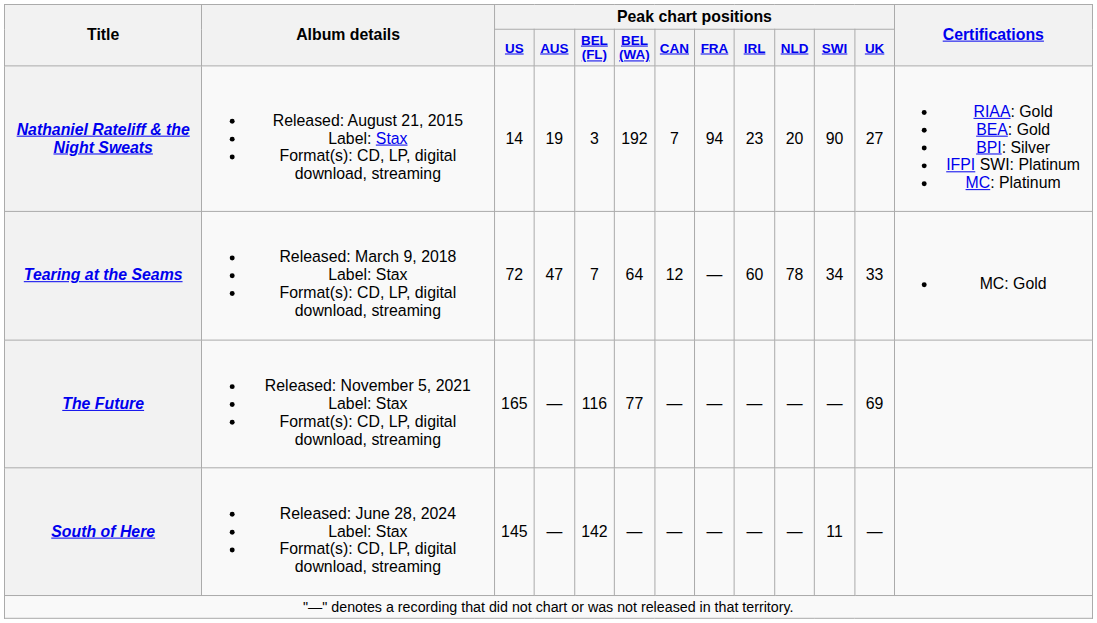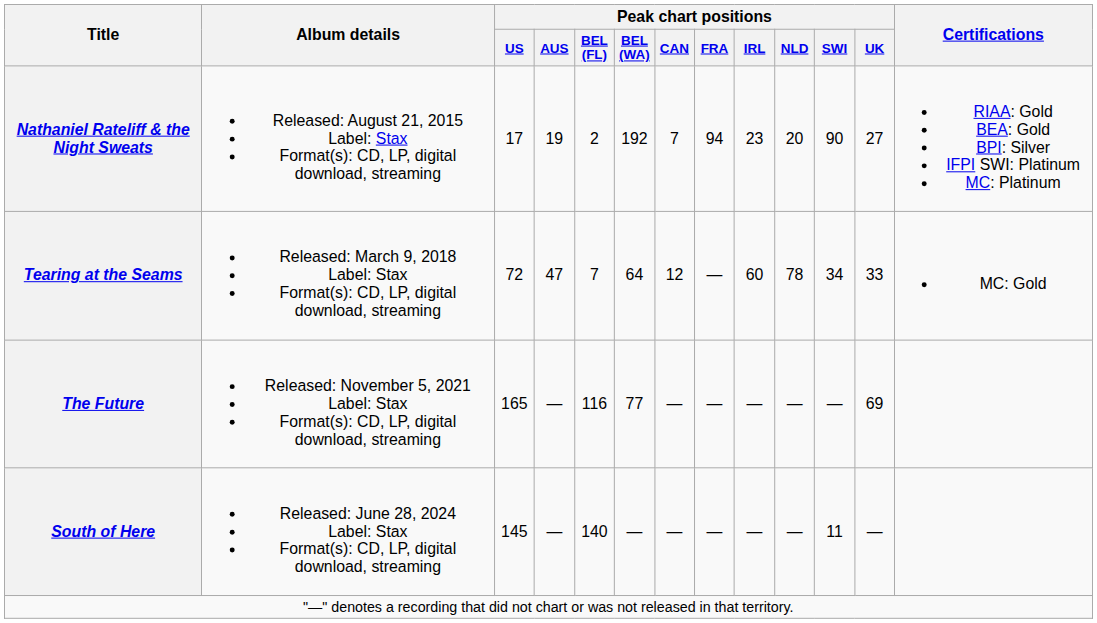Nathaniel Rateliff & the Night Sweats | Peak chart positions / US: 14 -> 17
Nathaniel Rateliff & the Night Sweats | Peak chart positions / BEL (FL): 3 -> 2
South of Here | Peak chart positions / BEL (FL): 142 -> 140
